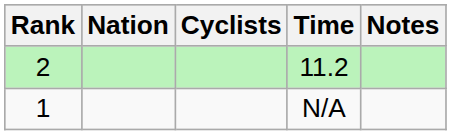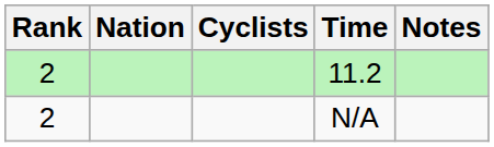N/A | Rank: 1 -> 2
